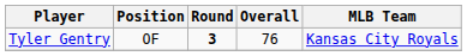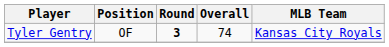Tyler Gentry | Overall: 76 -> 74
